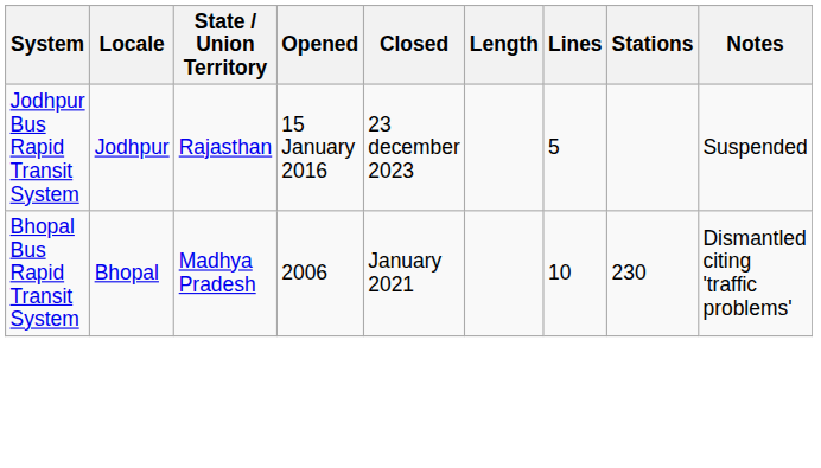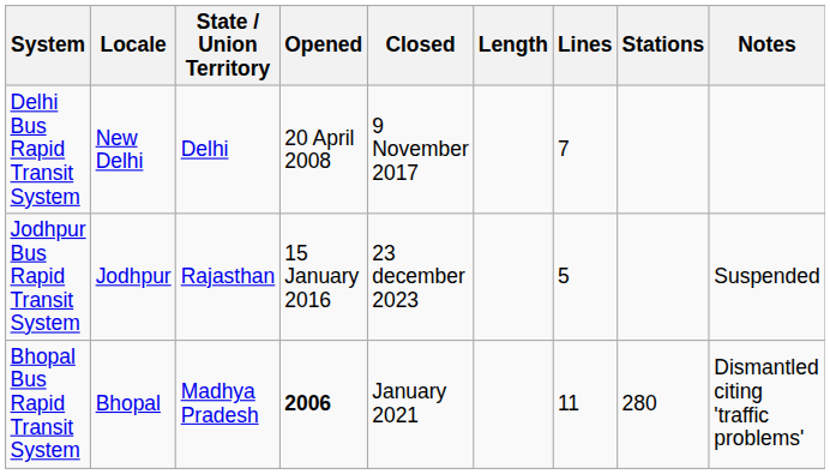+ row: Delhi Bus Rapid Transit System | New Delhi | Delhi | 20 April 2008 | 9 November 2017 | 7
Bhopal Bus Rapid Transit System | Opened: normal -> bold
Bhopal Bus Rapid Transit System | Lines: 10 -> 11
Bhopal Bus Rapid Transit System | Stations: 230 -> 280
